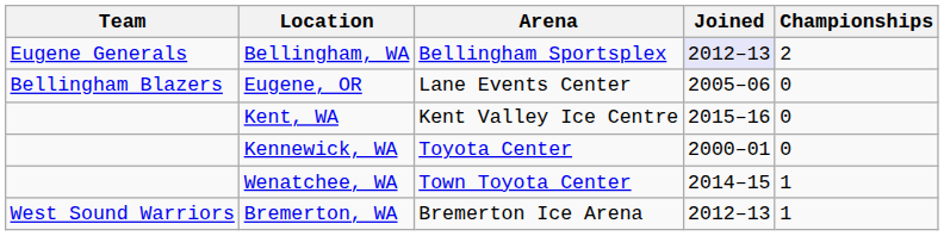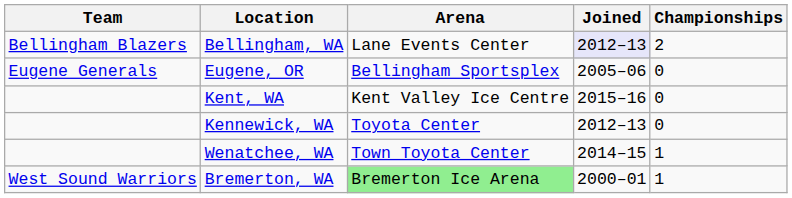Bellingham, WA | Team: Eugene Generals -> Bellingham Blazers
Bellingham, WA | Arena: Bellingham Sportsplex -> Lane Events Center
Eugene, OR | Team: Bellingham Blazers -> Eugene Generals
Eugene, OR | Arena: Lane Events Center -> Bellingham Sportsplex
Kennewick, WA | Joined: 2000–01 -> 2012–13
Bremerton, WA | Arena: no background -> lightgreen background
Bremerton, WA | Joined: 2012–13 -> 2000–01
